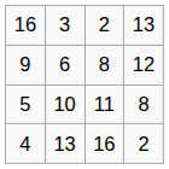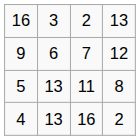9 | column 3: 8 -> 7
5 | column 2: 10 -> 13
